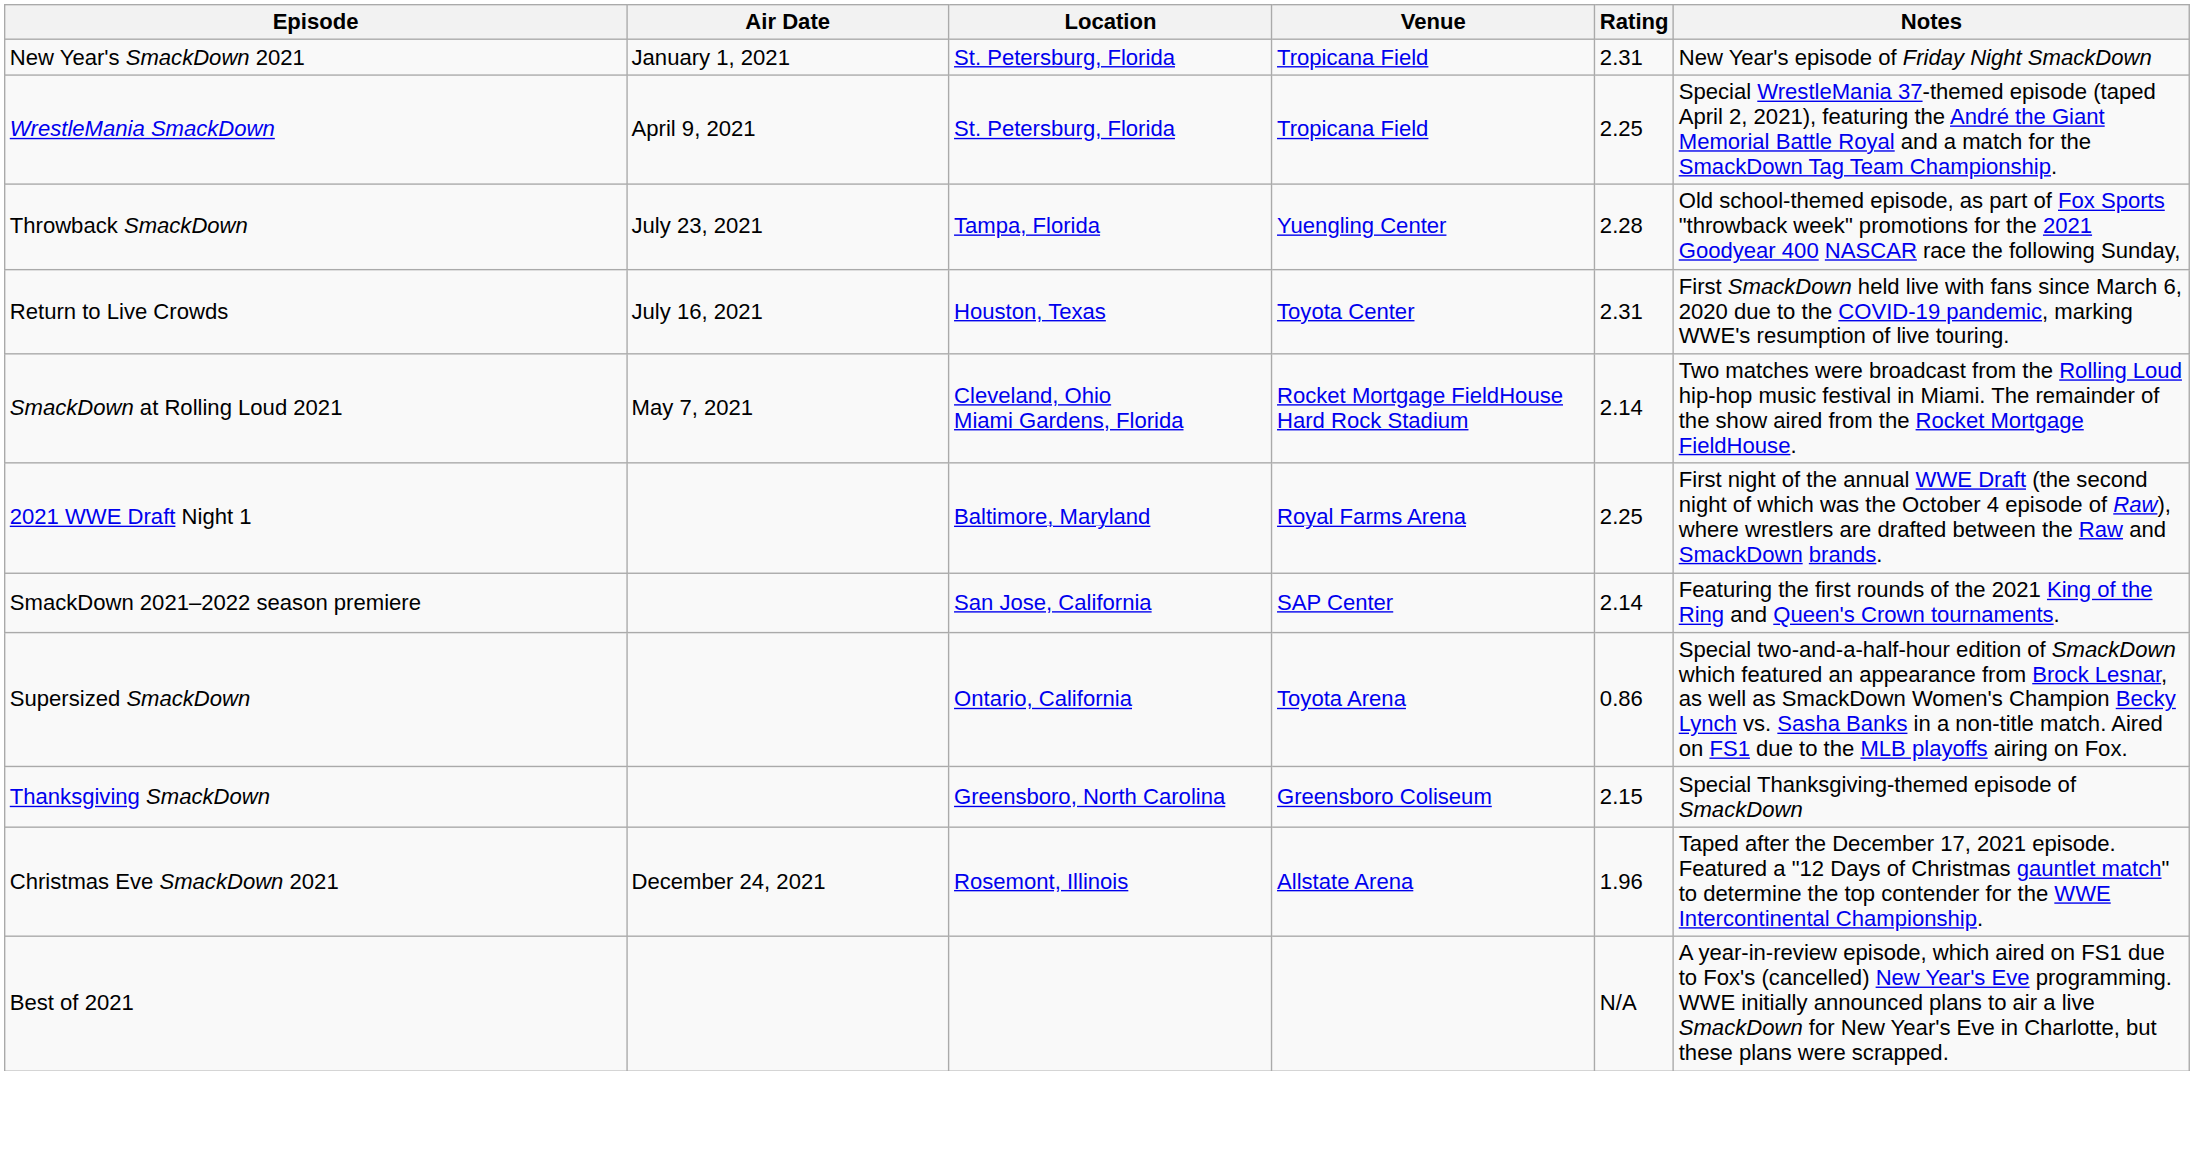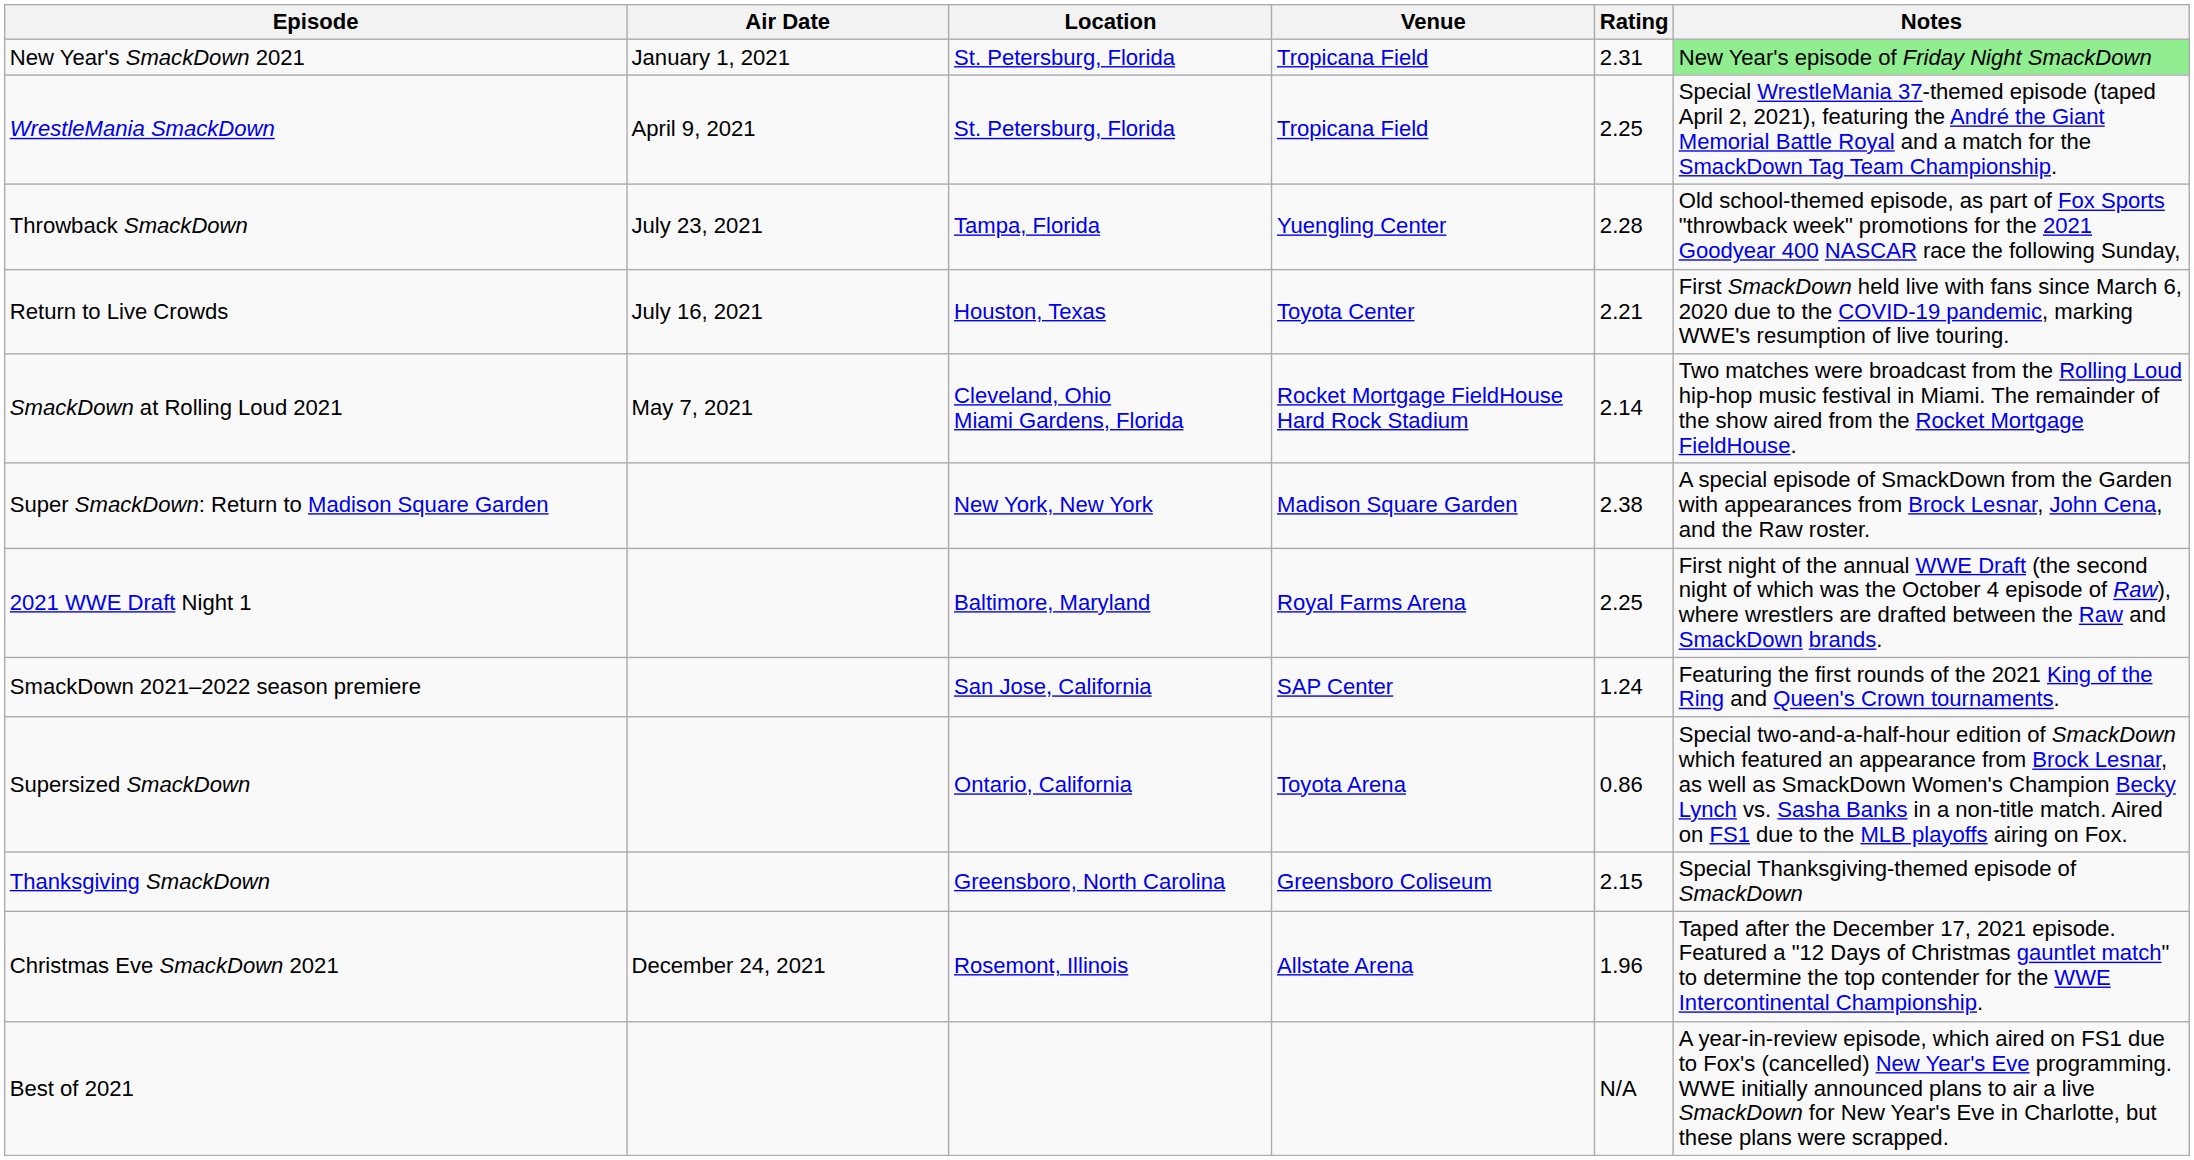New Year's SmackDown 2021 | Notes: no background -> lightgreen background
Return to Live Crowds | Rating: 2.31 -> 2.21
+ row: Super SmackDown: Return to Madison Square Garden | New York, New York | Madison Square Garden | 2.38 | A special episode of SmackDown from the Garden with appearances from Brock Lesnar, John Cena, and the Raw roster.
SmackDown 2021–2022 season premiere | Rating: 2.14 -> 1.24
